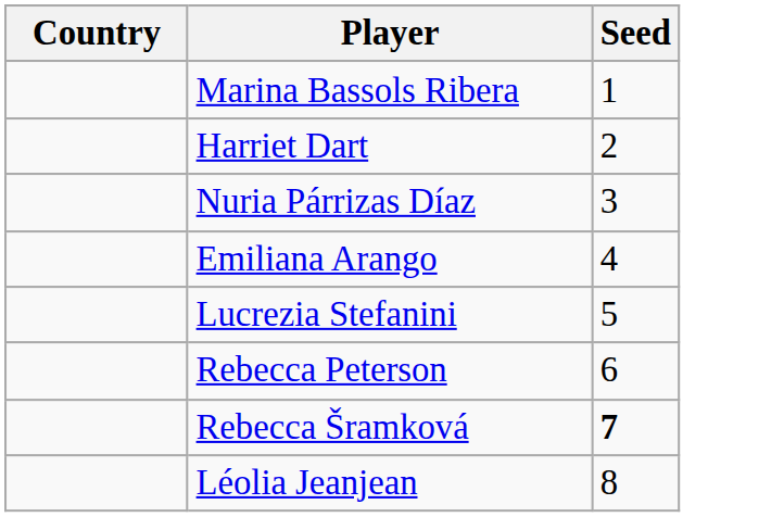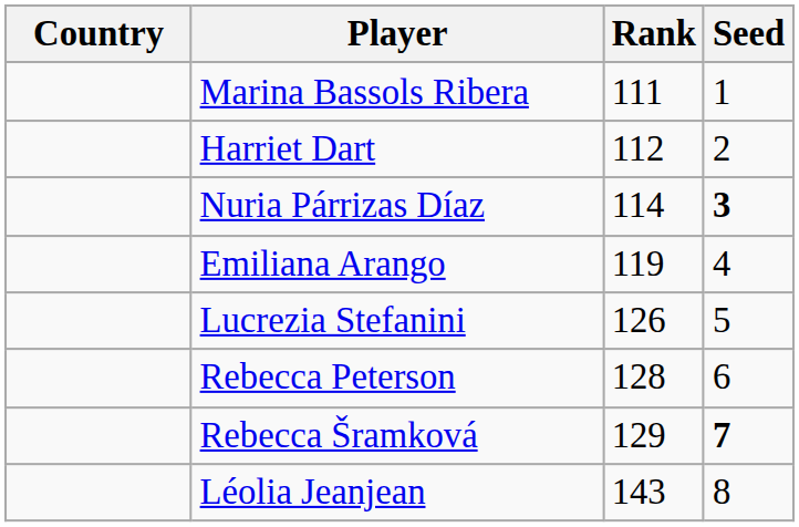+ column: Rank | 111 | 112 | 114 | 119 | 126 | 128 | 129 | 143
Nuria Párrizas Díaz | Seed: normal -> bold
